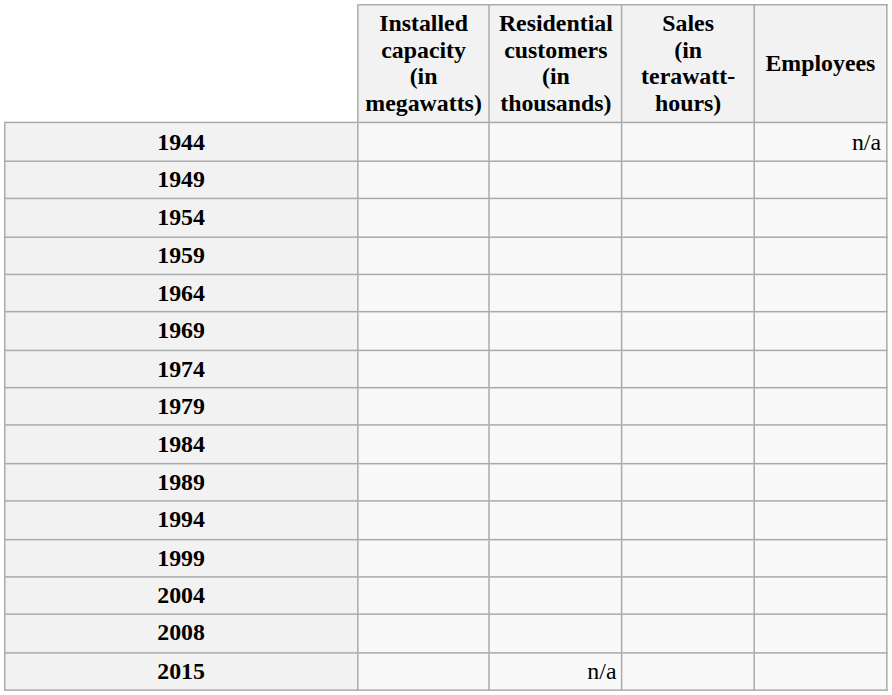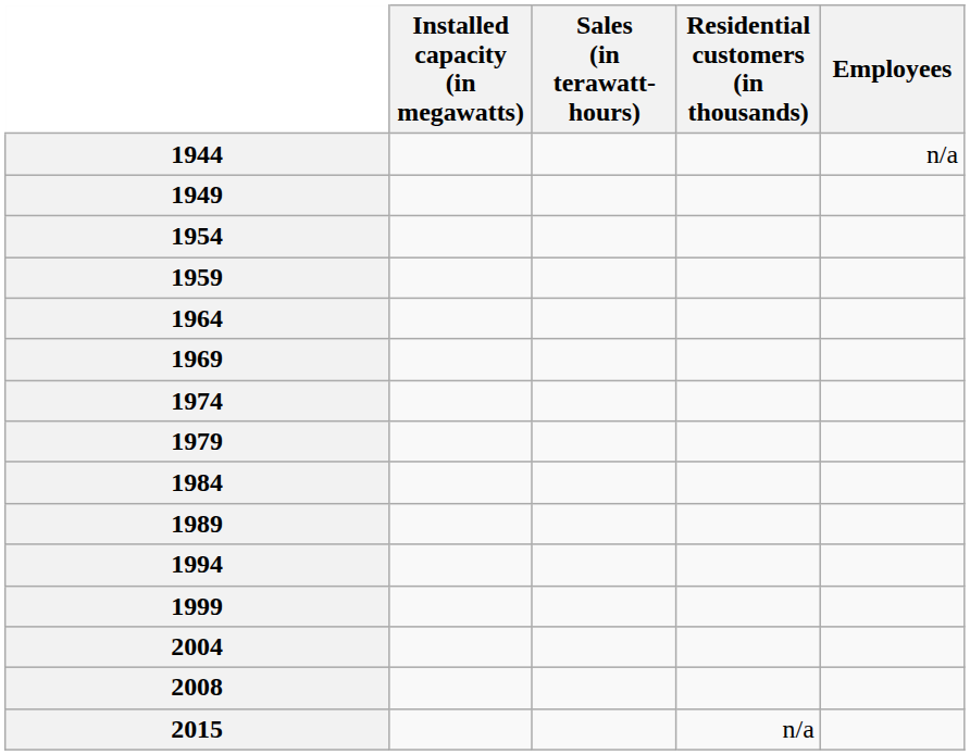columns swapped: Sales (in terawatt-hours) <-> Residential customers (in thousands)
